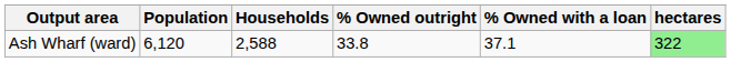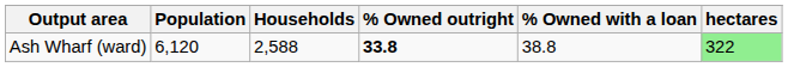Ash Wharf (ward) | % Owned outright: normal -> bold
Ash Wharf (ward) | % Owned with a loan: 37.1 -> 38.8
